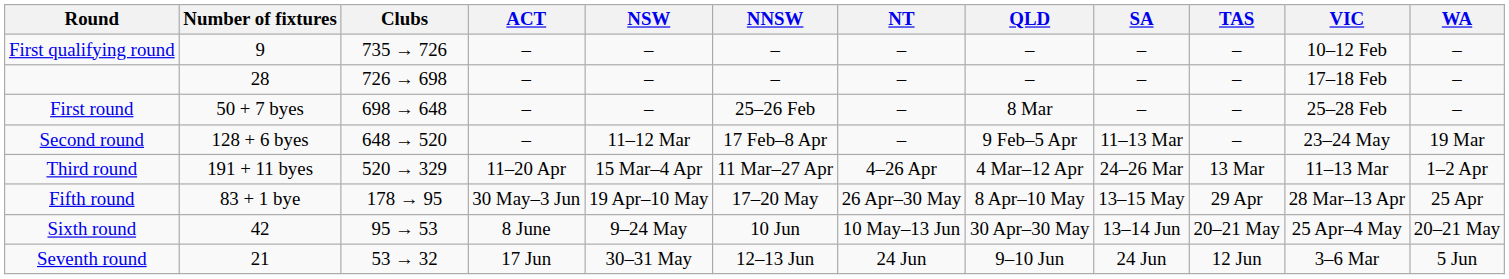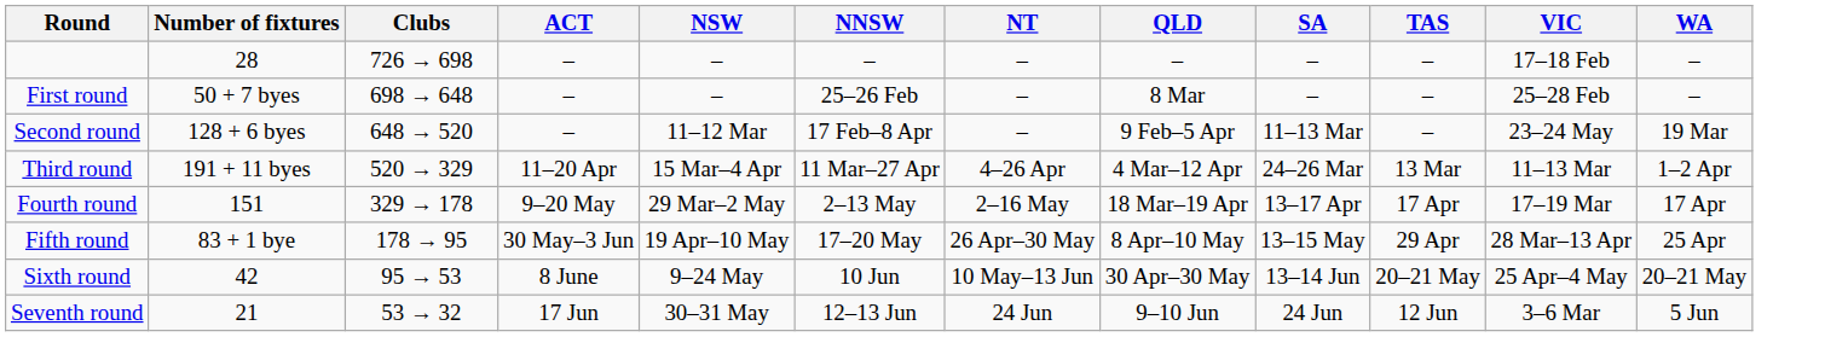- row: First qualifying round | 9 | 735 → 726 | – | – | – | – | – | – | – | 10–12 Feb | –
+ row: Fourth round | 151 | 329 → 178 | 9–20 May | 29 Mar–2 May | 2–13 May | 2–16 May | 18 Mar–19 Apr | 13–17 Apr | 17 Apr | 17–19 Mar | 17 Apr
